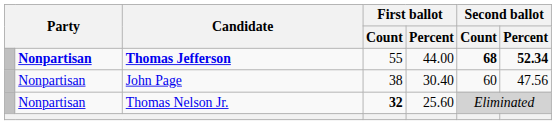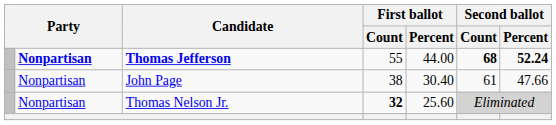Thomas Jefferson | Second ballot / Percent: 52.34 -> 52.24
John Page | Second ballot / Count: 60 -> 61
John Page | Second ballot / Percent: 47.56 -> 47.66
